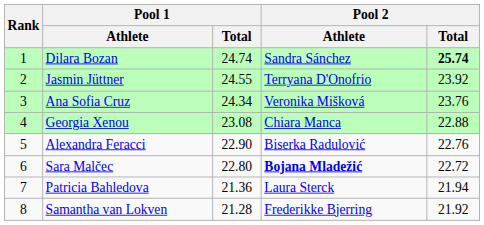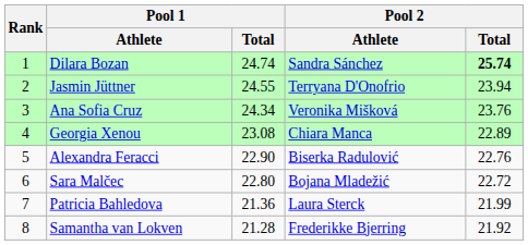Jasmin Jüttner | Pool 2 / Total: 23.92 -> 23.94
Georgia Xenou | Pool 2 / Total: 22.88 -> 22.89
Sara Malčec | Pool 2 / Athlete: bold -> normal
Patricia Bahledova | Pool 2 / Total: 21.94 -> 21.99
